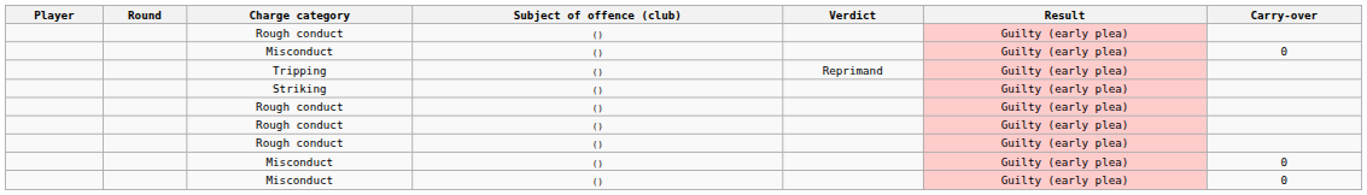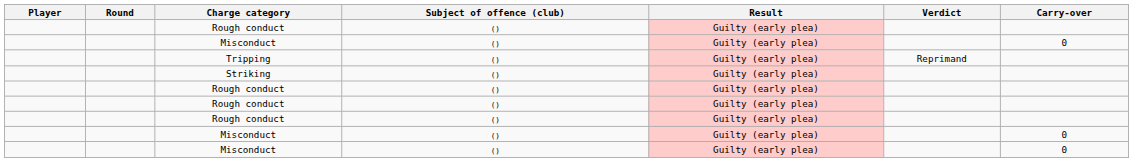columns swapped: Result <-> Verdict
